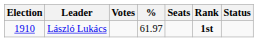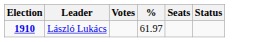- column: Rank | 1st
László Lukács | Election: normal -> bold
